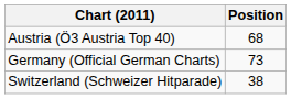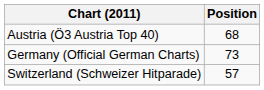Switzerland (Schweizer Hitparade) | Position: 38 -> 57
